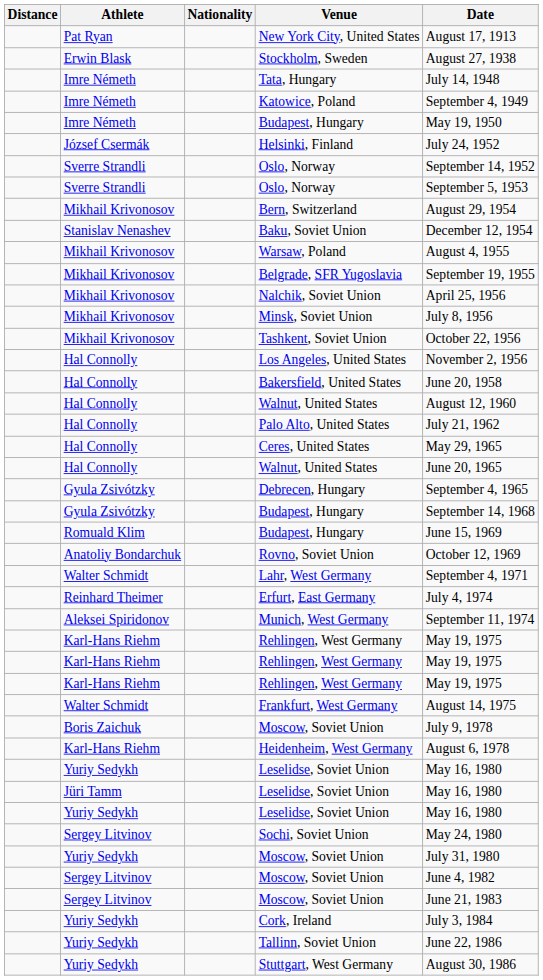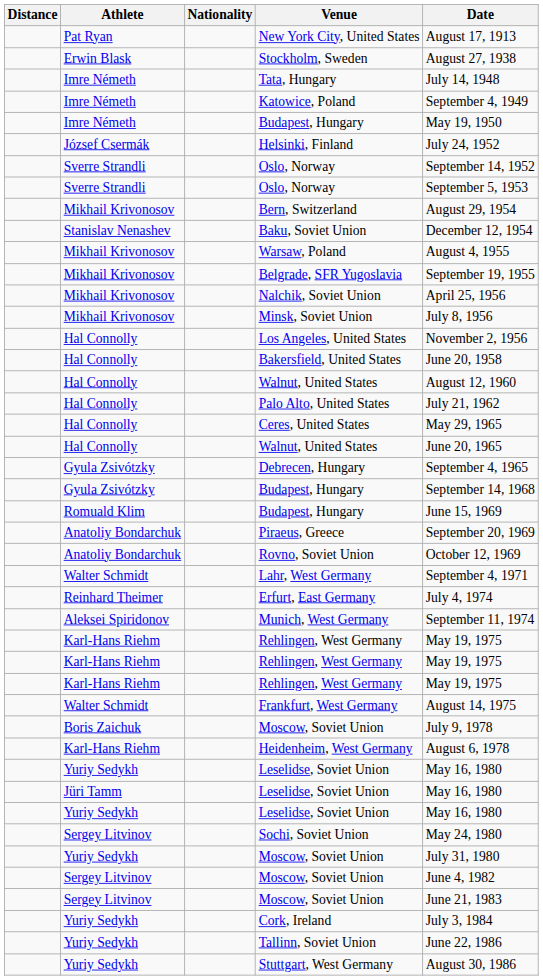- row: Mikhail Krivonosov | Tashkent, Soviet Union | October 22, 1956
+ row: Anatoliy Bondarchuk | Piraeus, Greece | September 20, 1969
